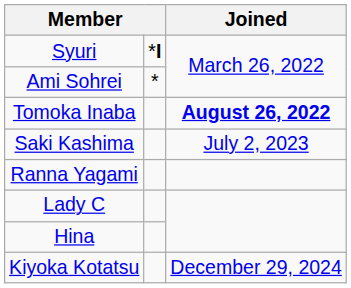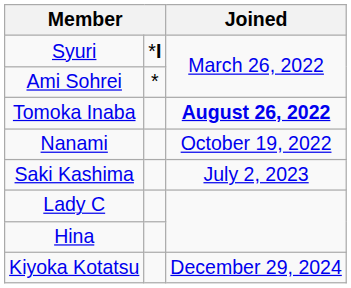+ row: Nanami | October 19, 2022
- row: Ranna Yagami
